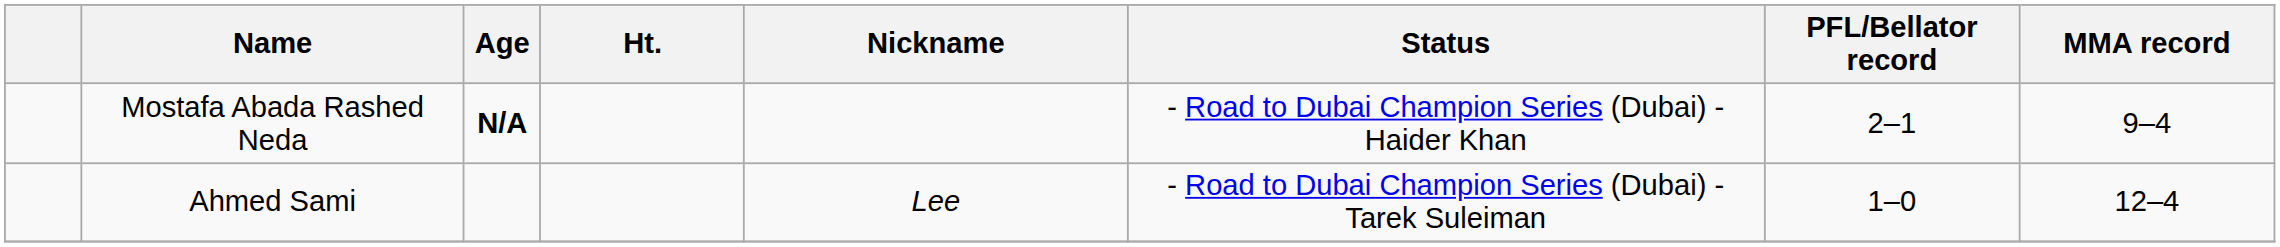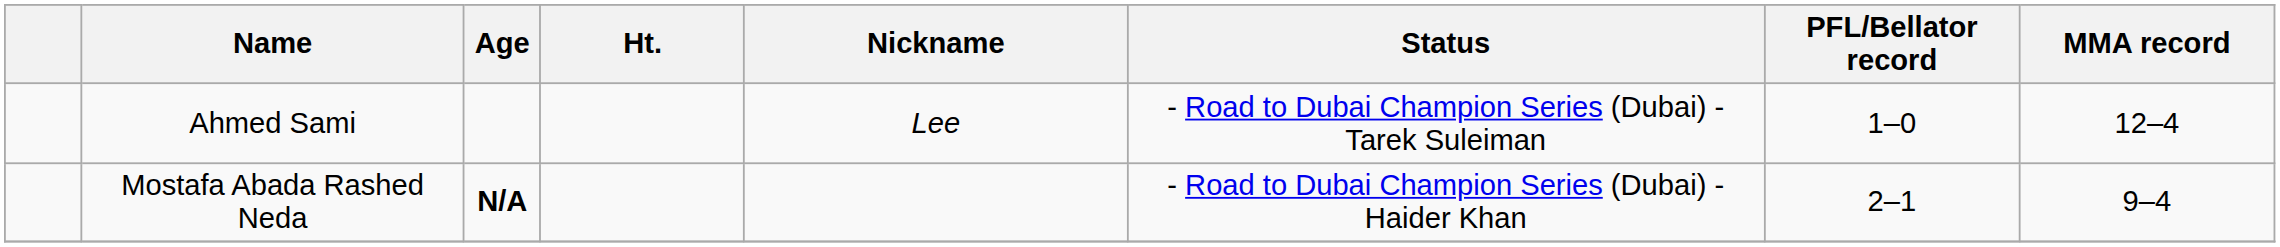rows swapped: Mostafa Abada Rashed Neda <-> Ahmed Sami
